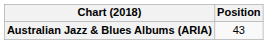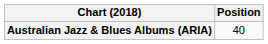Australian Jazz & Blues Albums (ARIA) | Position: 43 -> 40
